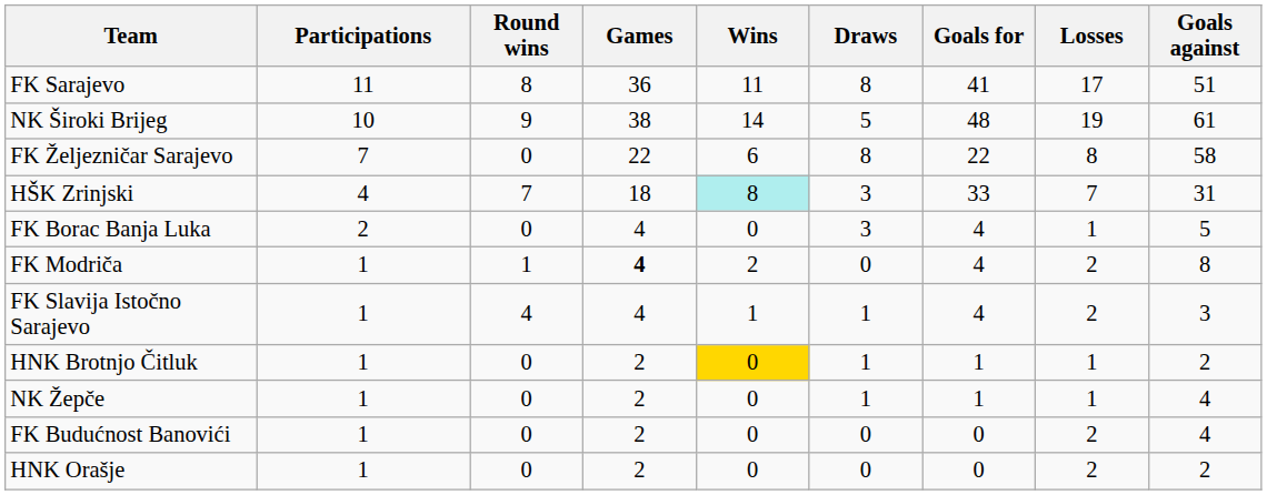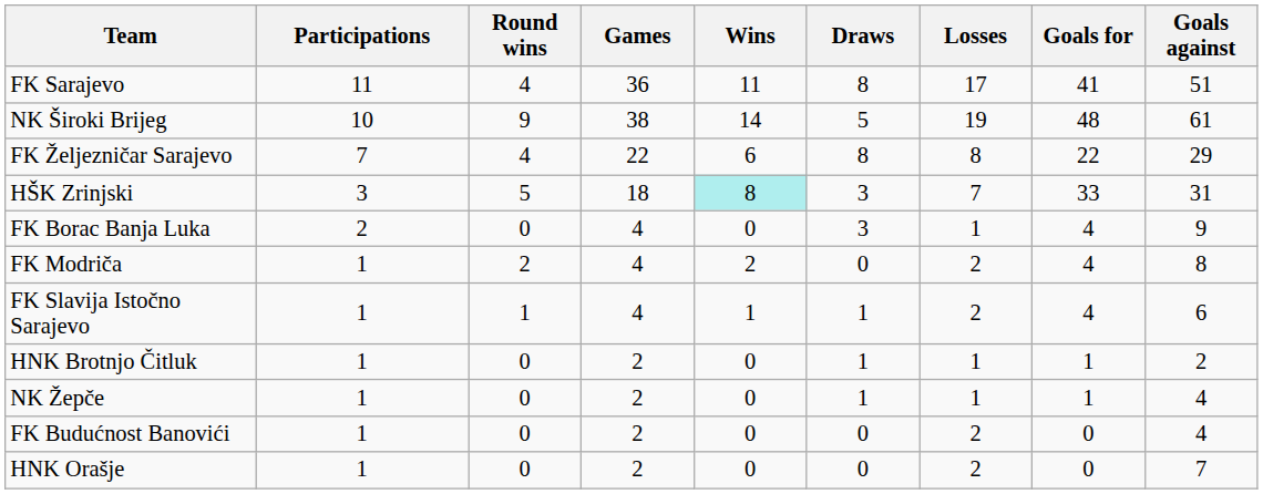columns swapped: Losses <-> Goals for
FK Sarajevo | Round wins: 8 -> 4
FK Željezničar Sarajevo | Round wins: 0 -> 4
FK Željezničar Sarajevo | Goals against: 58 -> 29
HŠK Zrinjski | Participations: 4 -> 3
HŠK Zrinjski | Round wins: 7 -> 5
FK Borac Banja Luka | Goals against: 5 -> 9
FK Modriča | Round wins: 1 -> 2
FK Modriča | Games: bold -> normal
FK Slavija Istočno Sarajevo | Round wins: 4 -> 1
FK Slavija Istočno Sarajevo | Goals against: 3 -> 6
HNK Brotnjo Čitluk | Wins: gold background -> no background
HNK Orašje | Goals against: 2 -> 7
